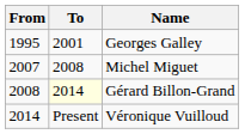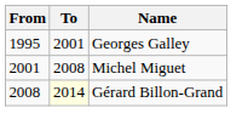Michel Miguet | From: 2007 -> 2001
- row: 2014 | Present | Véronique Vuilloud
